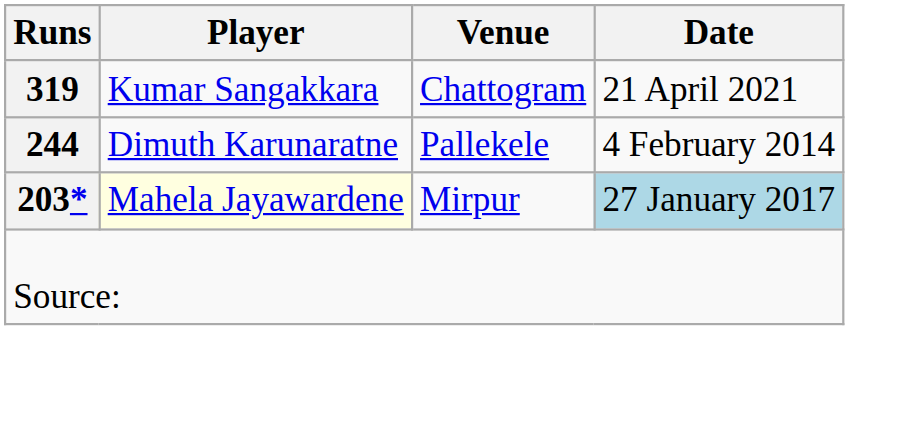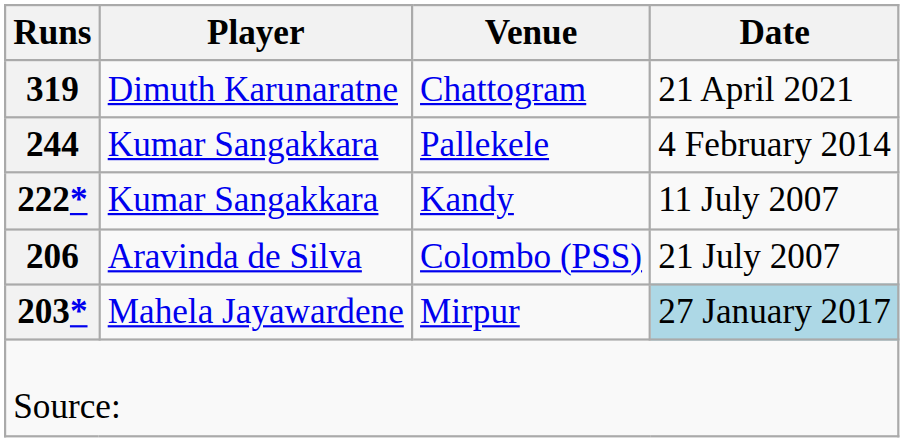Chattogram | Player: Kumar Sangakkara -> Dimuth Karunaratne
Pallekele | Player: Dimuth Karunaratne -> Kumar Sangakkara
+ row: 222* | Kumar Sangakkara | Kandy | 11 July 2007
+ row: 206 | Aravinda de Silva | Colombo (PSS) | 21 July 2007
Mirpur | Player: lightyellow background -> no background
